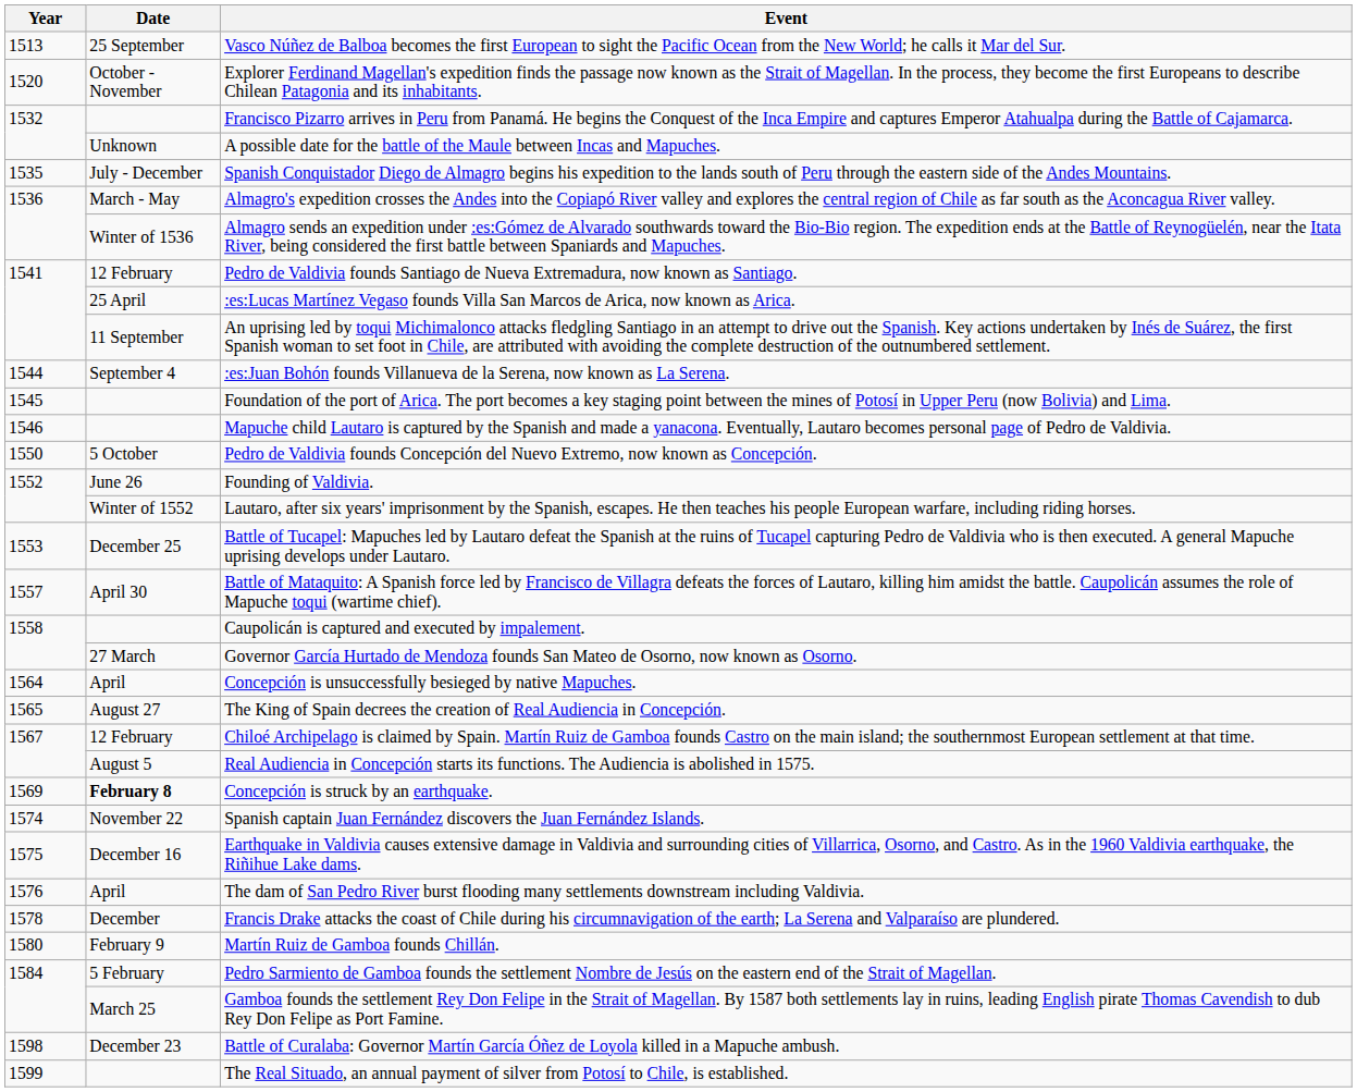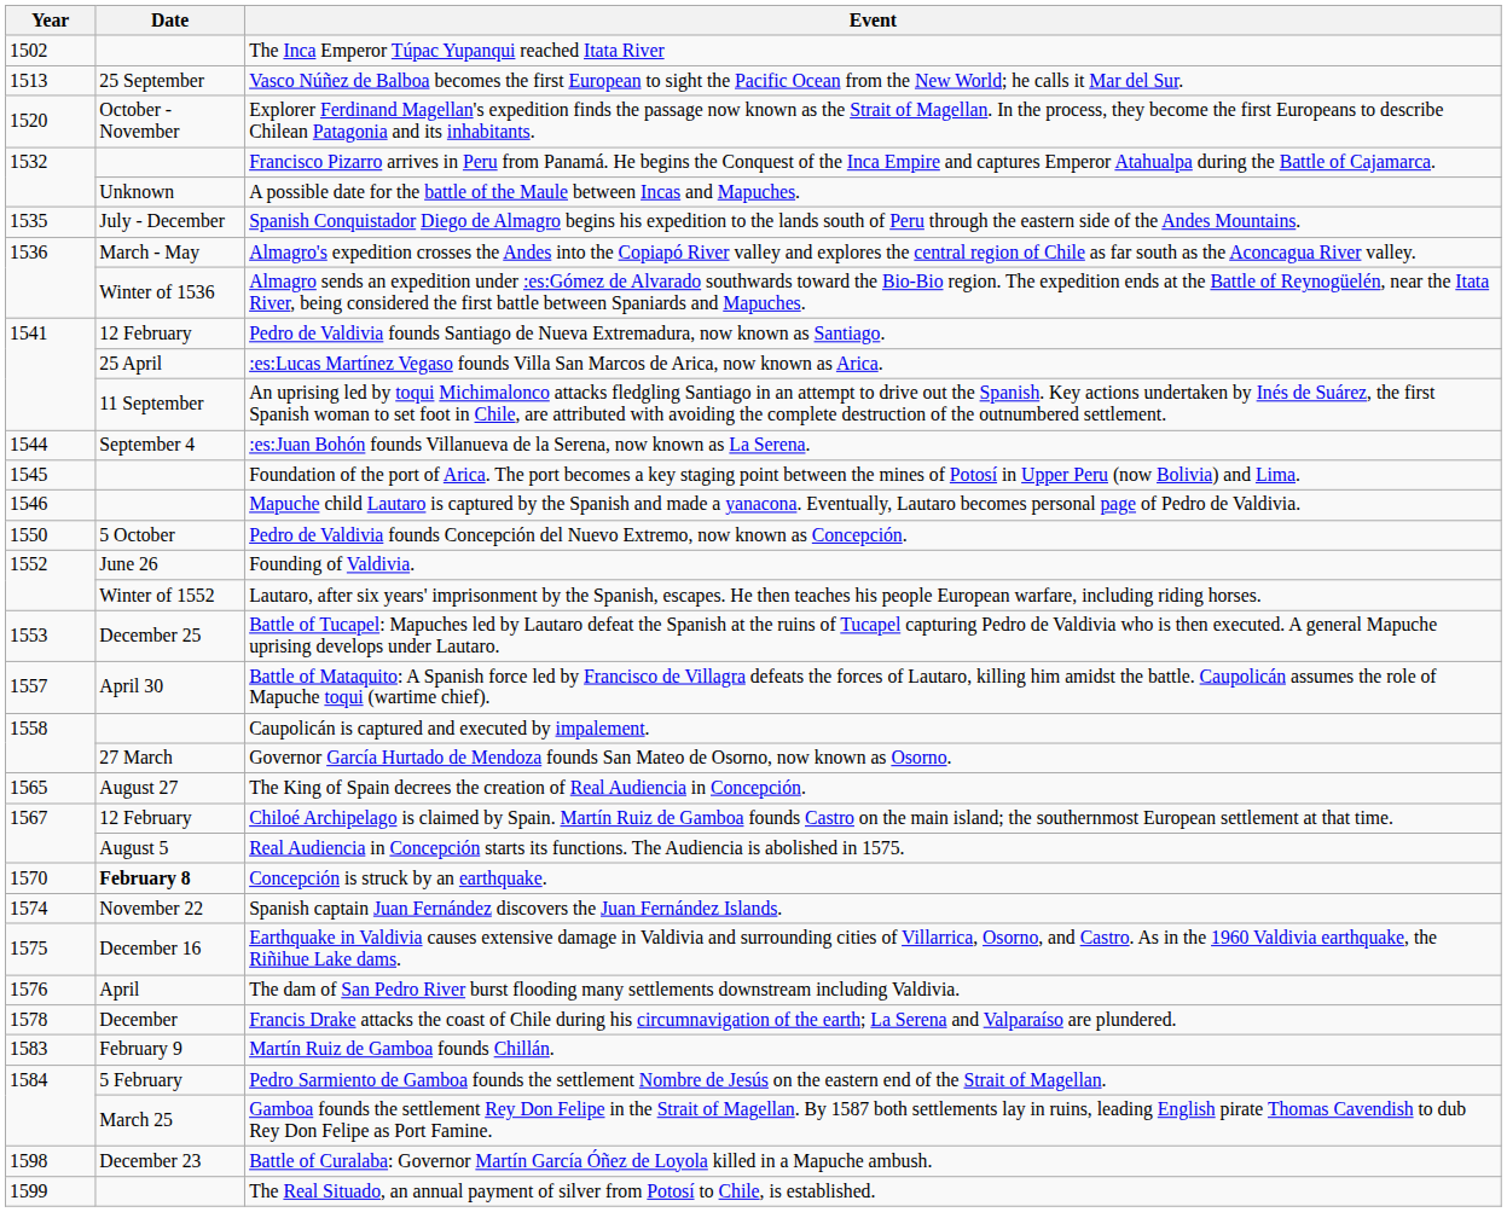+ row: 1502 | The Inca Emperor Túpac Yupanqui reached Itata River
- row: 1564 | April | Concepción is unsuccessfully besieged by native Mapuches.
Concepción is struck by an earthquake. | Year: 1569 -> 1570
Martín Ruiz de Gamboa founds Chillán. | Year: 1580 -> 1583
